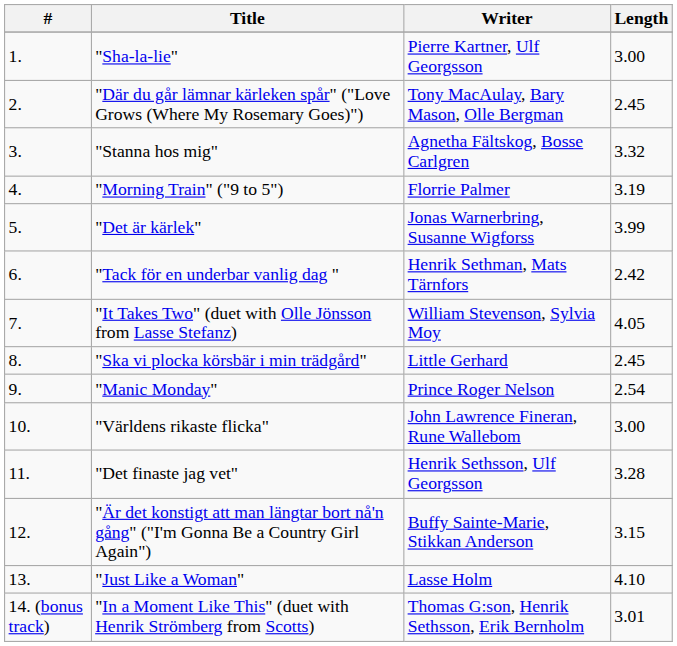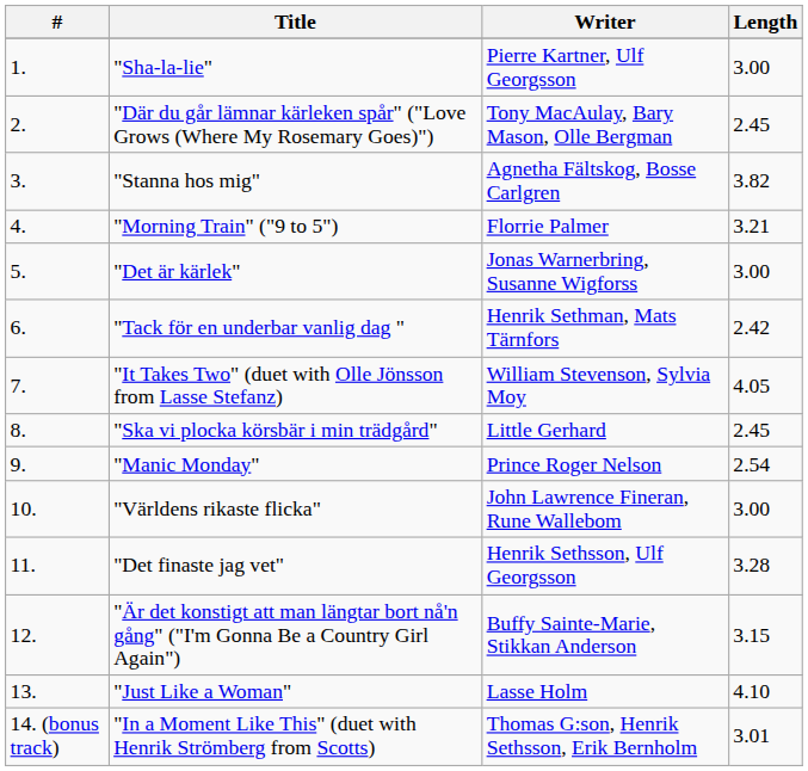"Stanna hos mig" | Length: 3.32 -> 3.82
"Morning Train" ("9 to 5") | Length: 3.19 -> 3.21
"Det är kärlek" | Length: 3.99 -> 3.00
